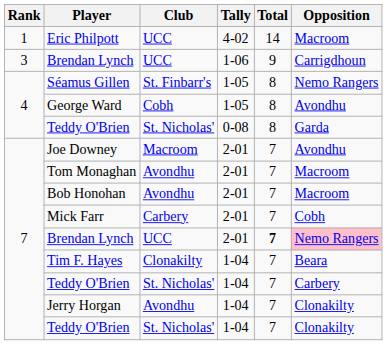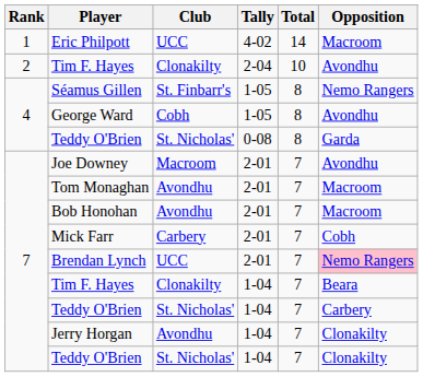+ row: 2 | Tim F. Hayes | Clonakilty | 2-04 | 10 | Avondhu
- row: 3 | Brendan Lynch | UCC | 1-06 | 9 | Carrigdhoun
Brendan Lynch / 2-01 | Total: bold -> normal
